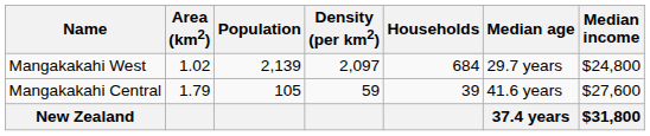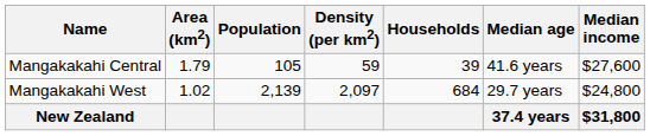rows swapped: Mangakakahi Central <-> Mangakakahi West
